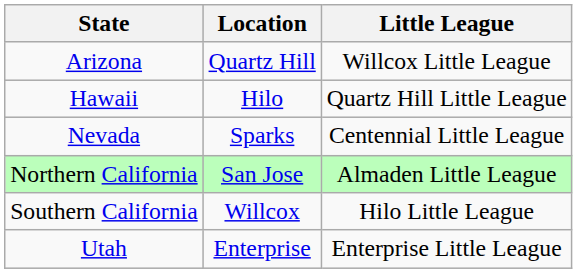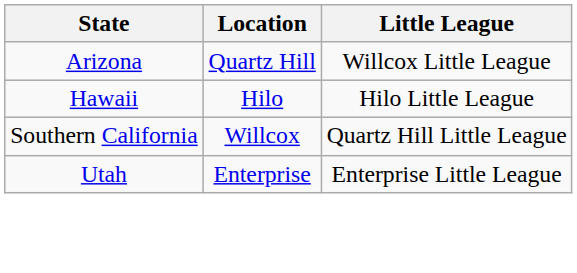Hawaii | Little League: Quartz Hill Little League -> Hilo Little League
- row: Nevada | Sparks | Centennial Little League
- row: Northern California | San Jose | Almaden Little League
Southern California | Little League: Hilo Little League -> Quartz Hill Little League
